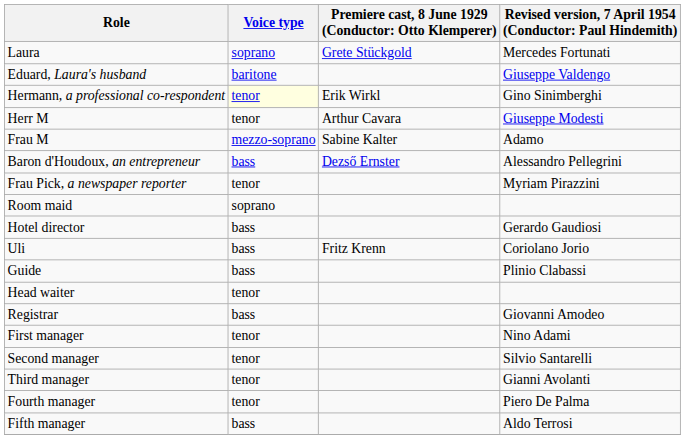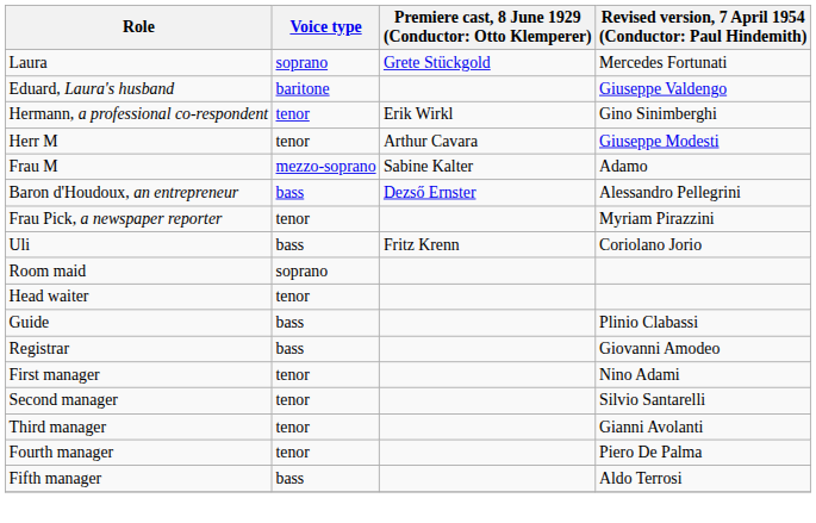Hermann, a professional co-respondent | Voice type: lightyellow background -> no background
rows swapped: Uli <-> Room maid
- row: Hotel director | bass | Gerardo Gaudiosi
rows swapped: Guide <-> Head waiter
